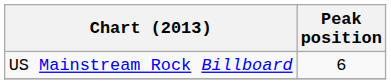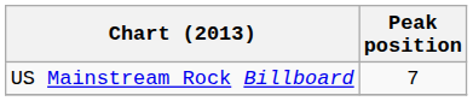US Mainstream Rock Billboard | Peak position: 6 -> 7
